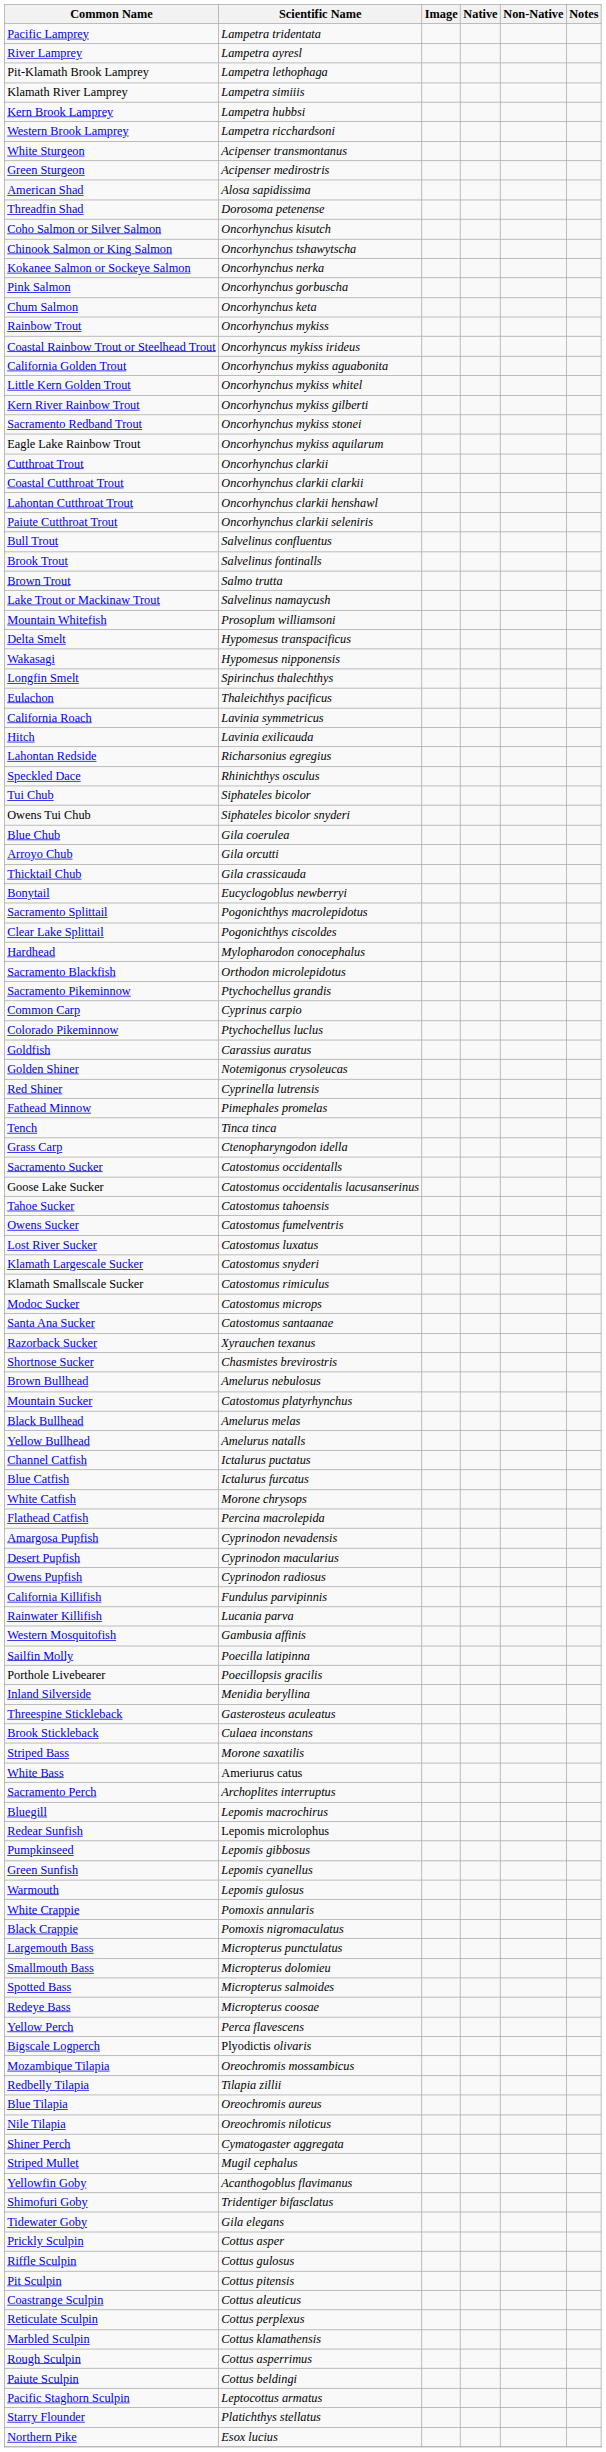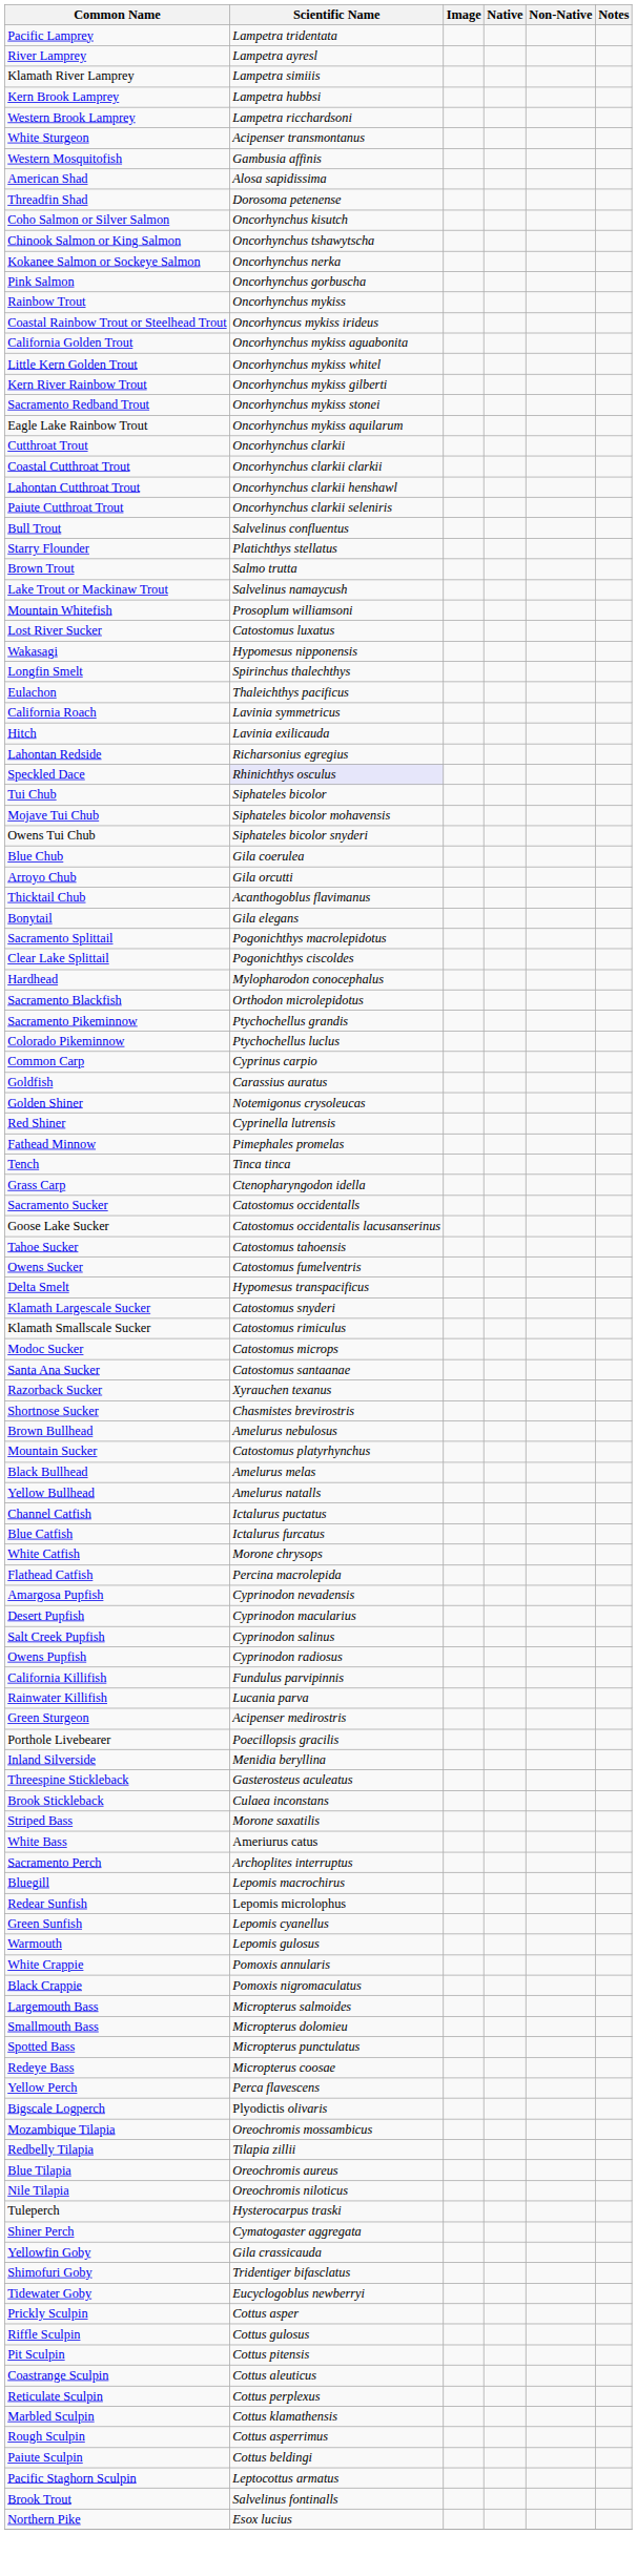- row: Pit-Klamath Brook Lamprey | Lampetra lethophaga
rows swapped: Green Sturgeon <-> Western Mosquitofish
- row: Chum Salmon | Oncorhynchus keta
rows swapped: Brook Trout <-> Starry Flounder
rows swapped: Delta Smelt <-> Lost River Sucker
Speckled Dace | Scientific Name: no background -> lavender background
+ row: Mojave Tui Chub | Siphateles bicolor mohavensis
Thicktail Chub | Scientific Name: Gila crassicauda -> Acanthogoblus flavimanus
Bonytail | Scientific Name: Eucyclogoblus newberryi -> Gila elegans
rows swapped: Colorado Pikeminnow <-> Common Carp
+ row: Salt Creek Pupfish | Cyprinodon salinus
- row: Sailfin Molly | Poecilla latipinna
- row: Pumpkinseed | Lepomis gibbosus
Largemouth Bass | Scientific Name: Micropterus punctulatus -> Micropterus salmoides
Spotted Bass | Scientific Name: Micropterus salmoides -> Micropterus punctulatus
+ row: Tuleperch | Hysterocarpus traski
- row: Striped Mullet | Mugil cephalus
Yellowfin Goby | Scientific Name: Acanthogoblus flavimanus -> Gila crassicauda
Tidewater Goby | Scientific Name: Gila elegans -> Eucyclogoblus newberryi
